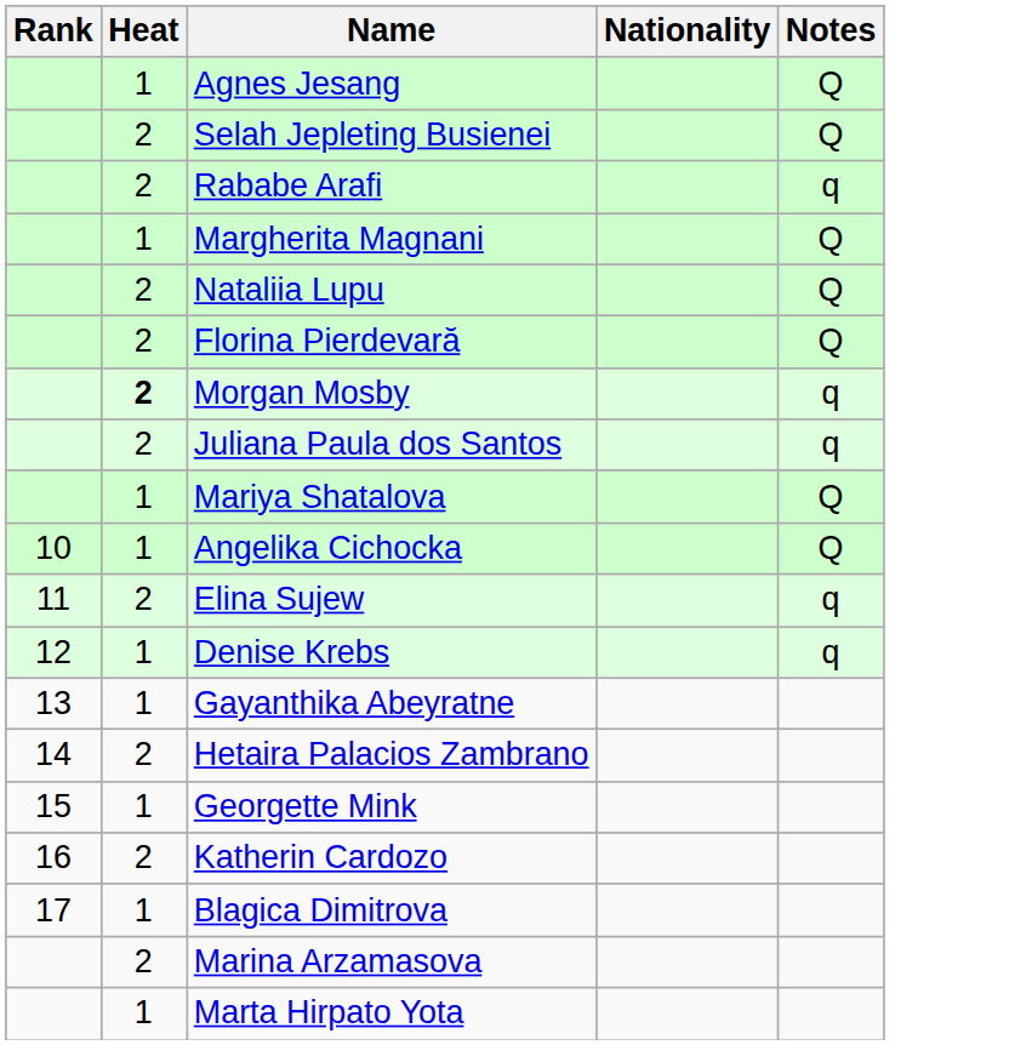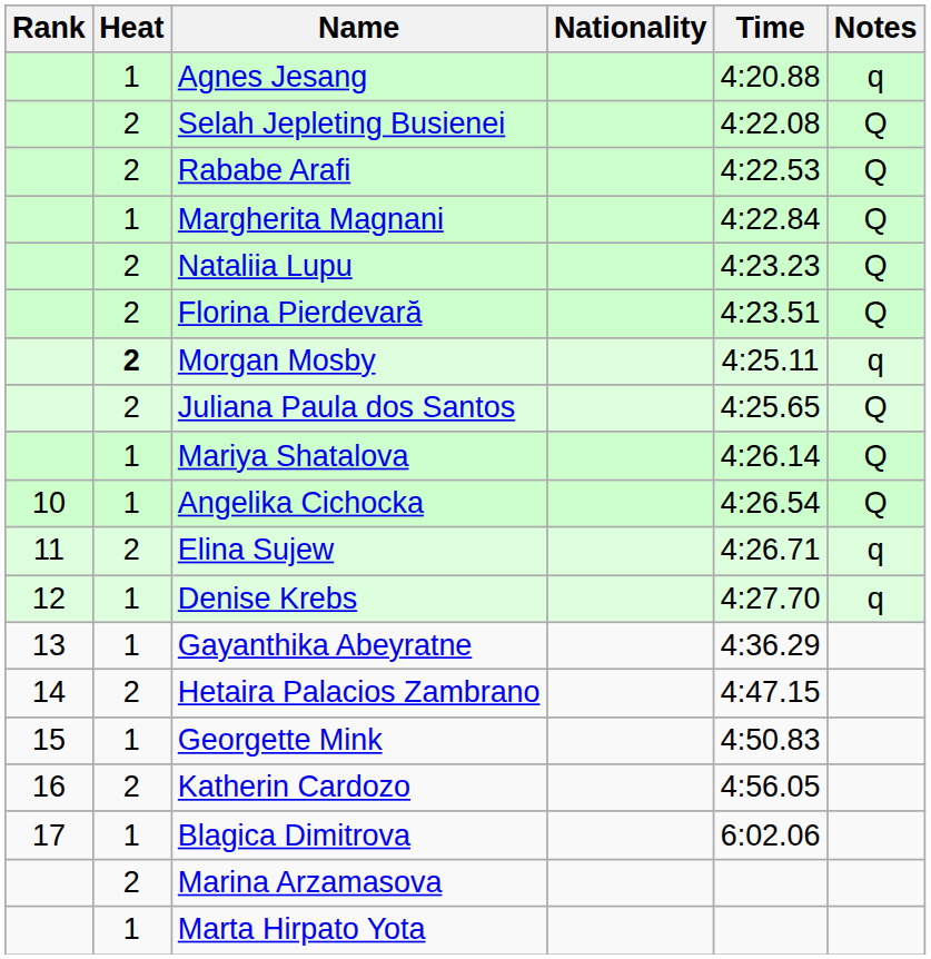+ column: Time | 4:20.88 | 4:22.08 | 4:22.53 | 4:22.84 | 4:23.23 | 4:23.51 | 4:25.11 | 4:25.65 | 4:26.14 | 4:26.54 | 4:26.71 | 4:27.70 | 4:36.29 | 4:47.15 | 4:50.83 | 4:56.05 | 6:02.06
Agnes Jesang | Notes: Q -> q
Rababe Arafi | Notes: q -> Q
Juliana Paula dos Santos | Notes: q -> Q
